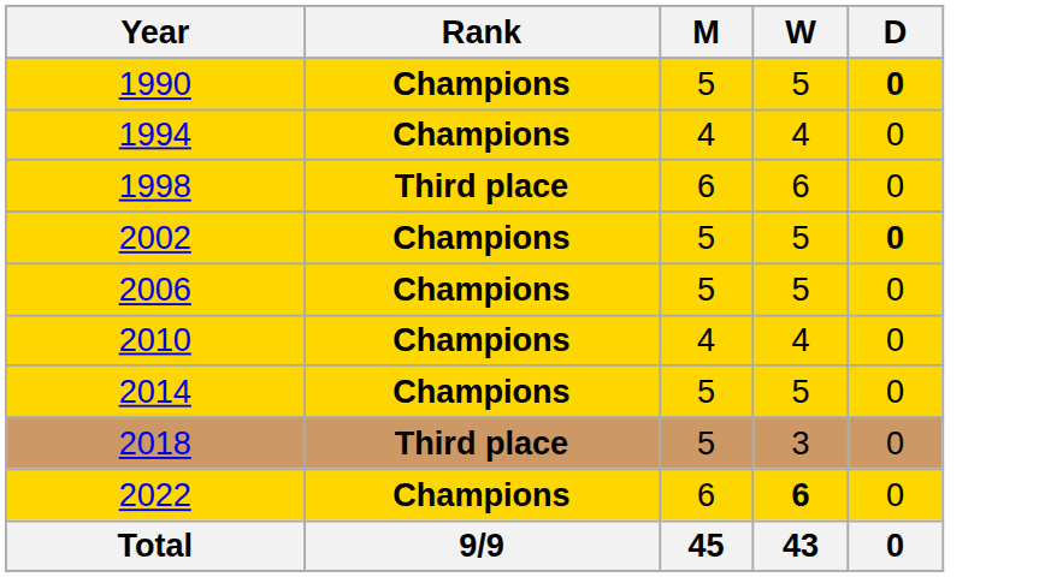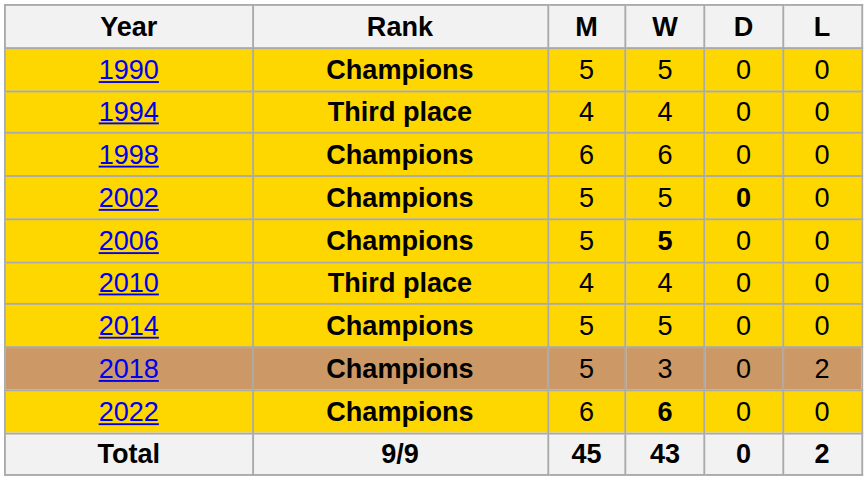+ column: L | 0 | 0 | 0 | 0 | 0 | 0 | 0 | 2 | 0 | 2
1990 | D: bold -> normal
1994 | Rank: Champions -> Third place
1998 | Rank: Third place -> Champions
2006 | W: normal -> bold
2010 | Rank: Champions -> Third place
2018 | Rank: Third place -> Champions
